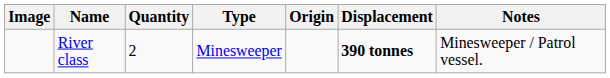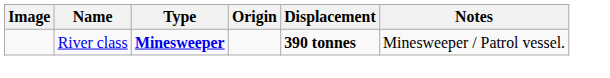- column: Quantity | 2
River class | Type: normal -> bold
